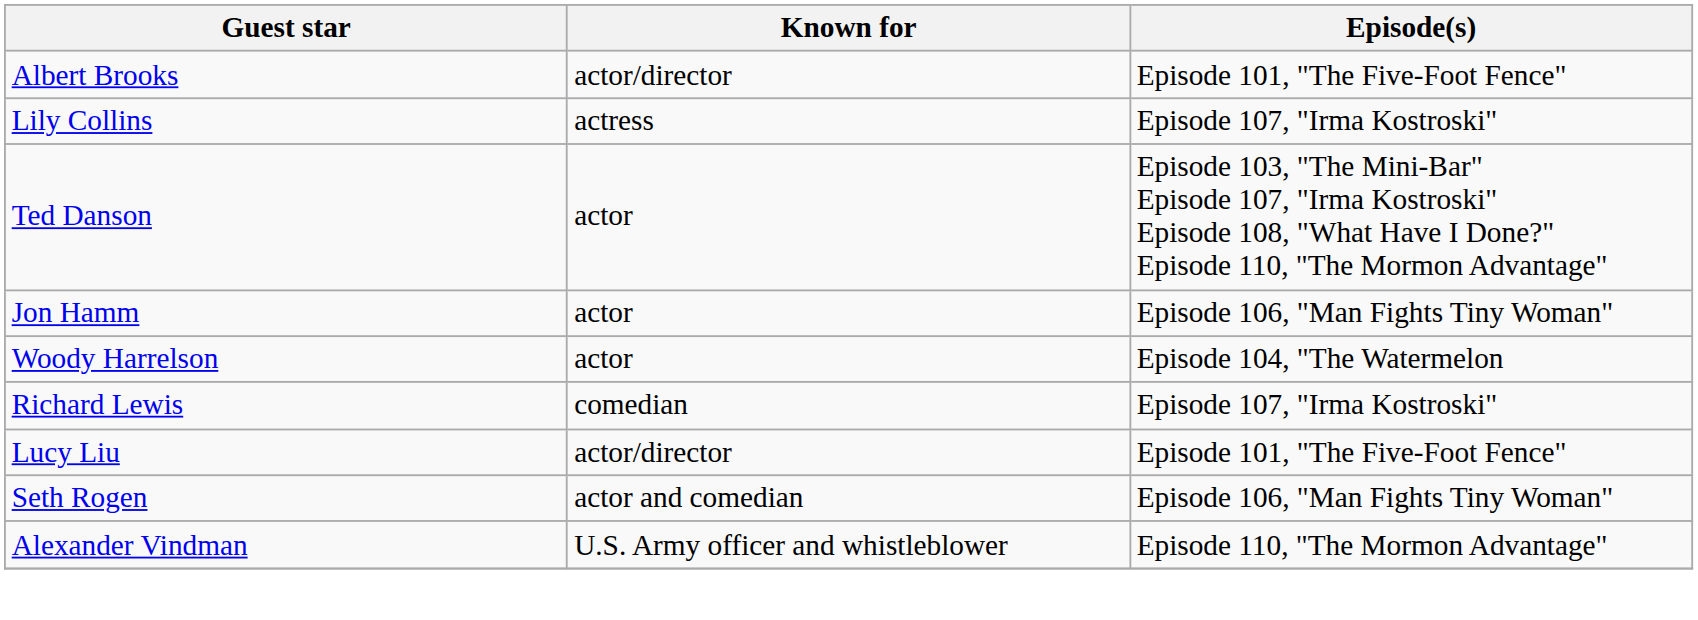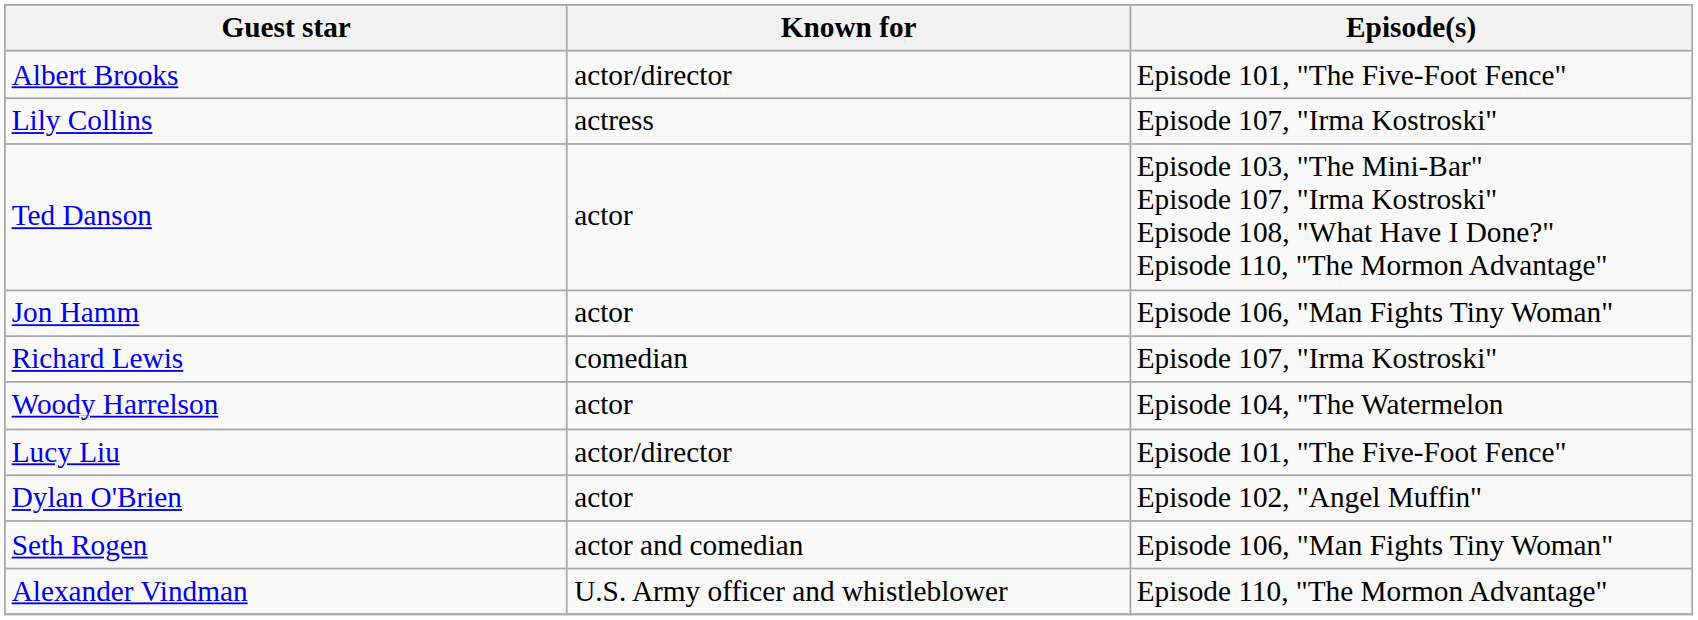rows swapped: Woody Harrelson <-> Richard Lewis
+ row: Dylan O'Brien | actor | Episode 102, "Angel Muffin"
